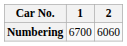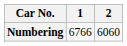Numbering | 1: 6700 -> 6766
